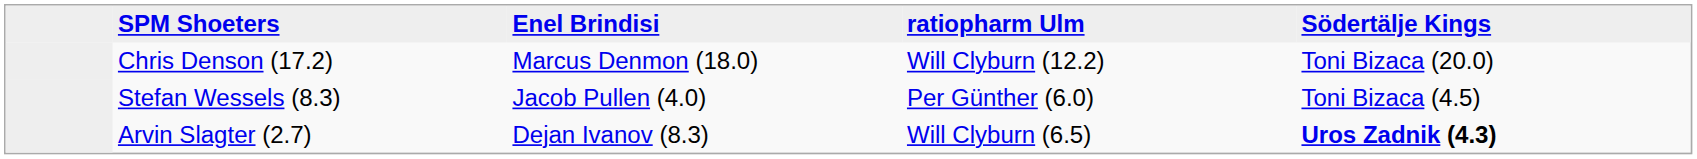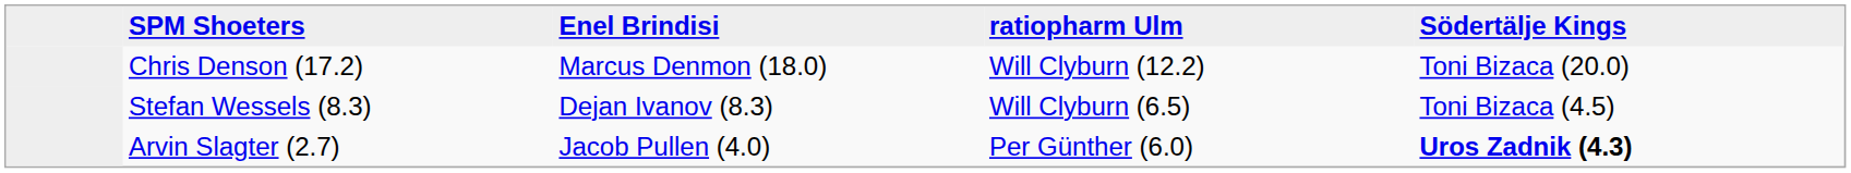Stefan Wessels (8.3) | Enel Brindisi: Jacob Pullen (4.0) -> Dejan Ivanov (8.3)
Stefan Wessels (8.3) | ratiopharm Ulm: Per Günther (6.0) -> Will Clyburn (6.5)
Arvin Slagter (2.7) | Enel Brindisi: Dejan Ivanov (8.3) -> Jacob Pullen (4.0)
Arvin Slagter (2.7) | ratiopharm Ulm: Will Clyburn (6.5) -> Per Günther (6.0)
